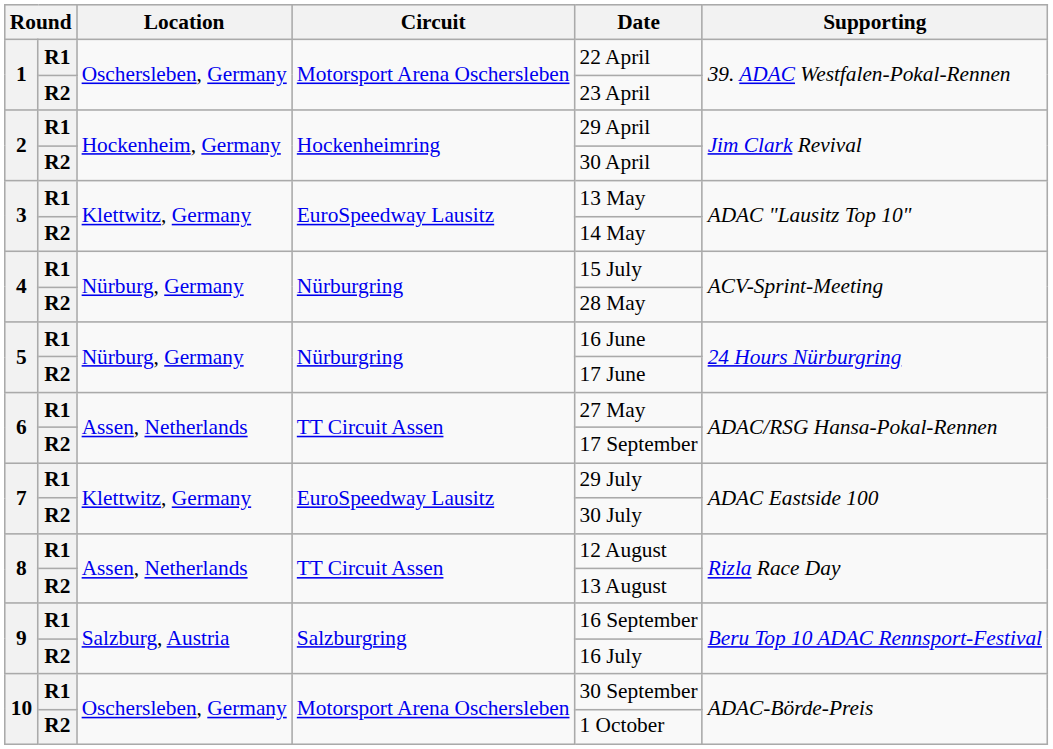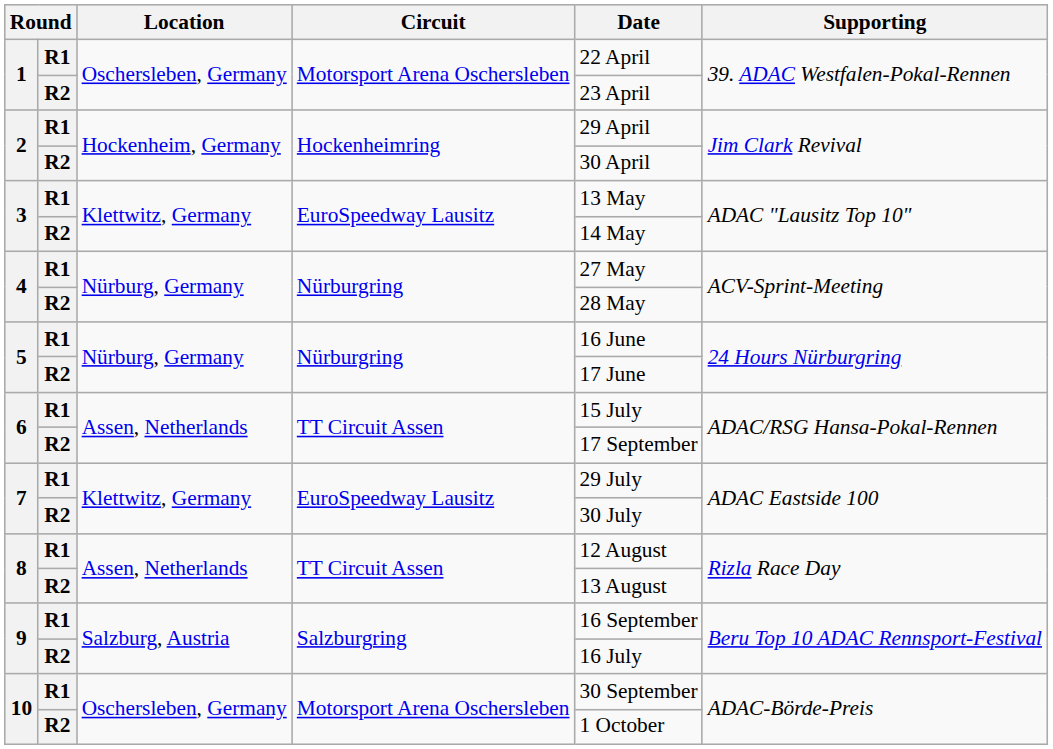4 / R1 | Date: 15 July -> 27 May
6 / R1 | Date: 27 May -> 15 July
